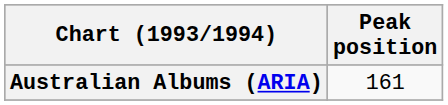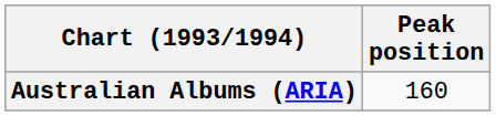Australian Albums (ARIA) | Peak position: 161 -> 160
